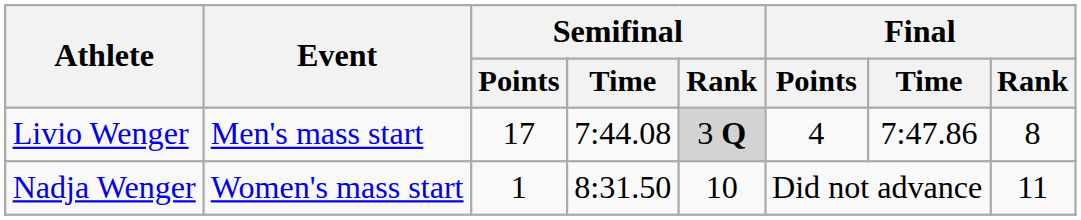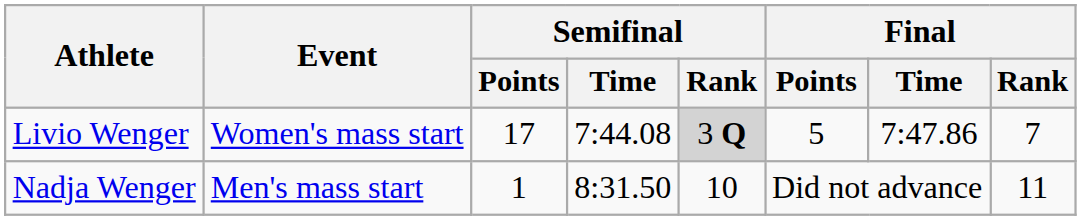Livio Wenger | Event: Men's mass start -> Women's mass start
Livio Wenger | Final / Points: 4 -> 5
Livio Wenger | Final / Rank: 8 -> 7
Nadja Wenger | Event: Women's mass start -> Men's mass start
